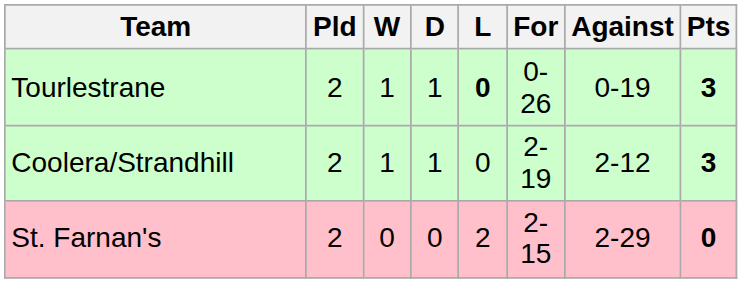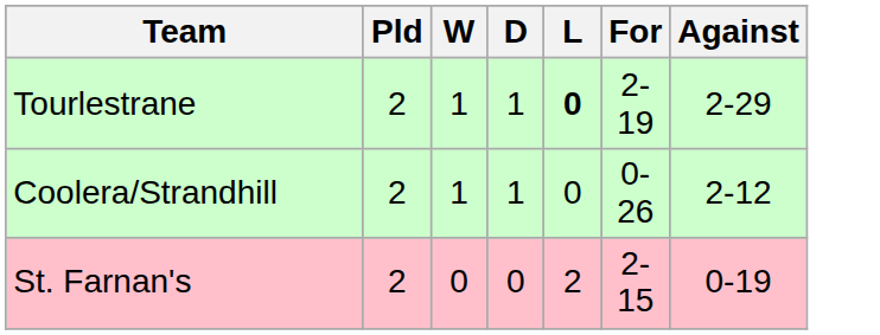- column: Pts | 3 | 3 | 0
Tourlestrane | For: 0-26 -> 2-19
Tourlestrane | Against: 0-19 -> 2-29
Coolera/Strandhill | For: 2-19 -> 0-26
St. Farnan's | Against: 2-29 -> 0-19
